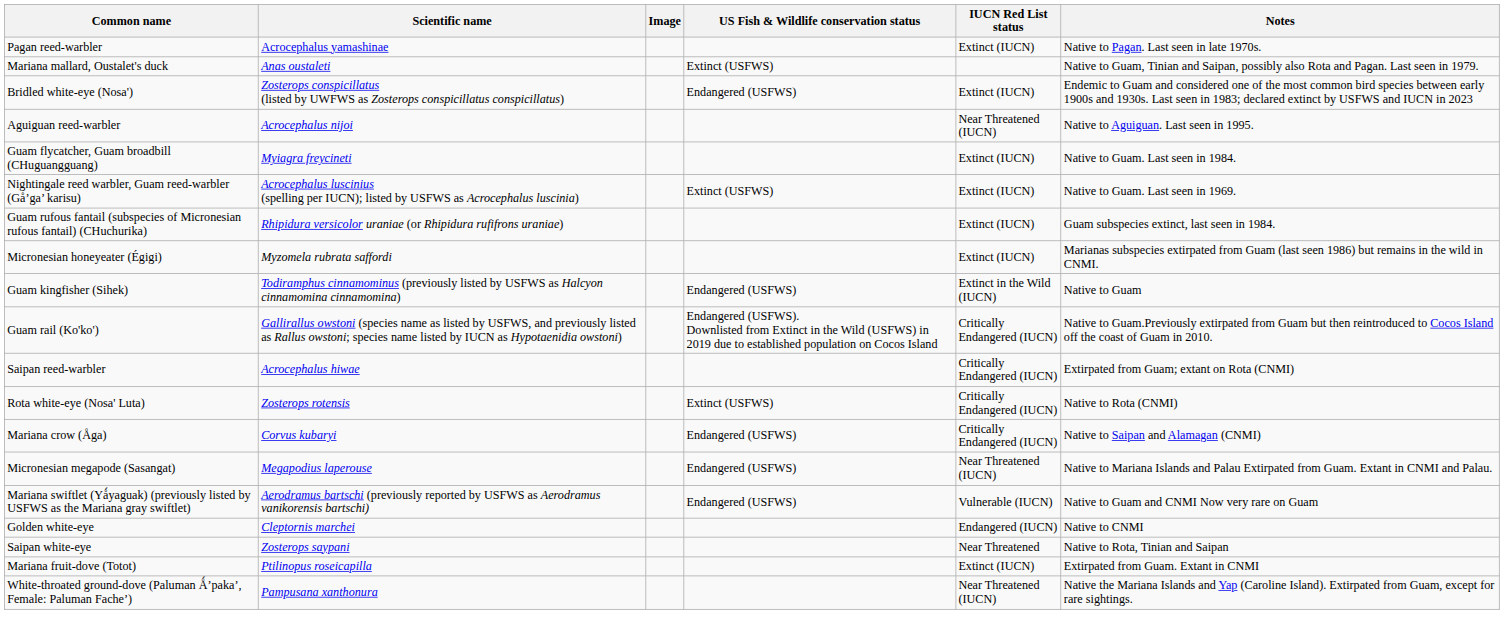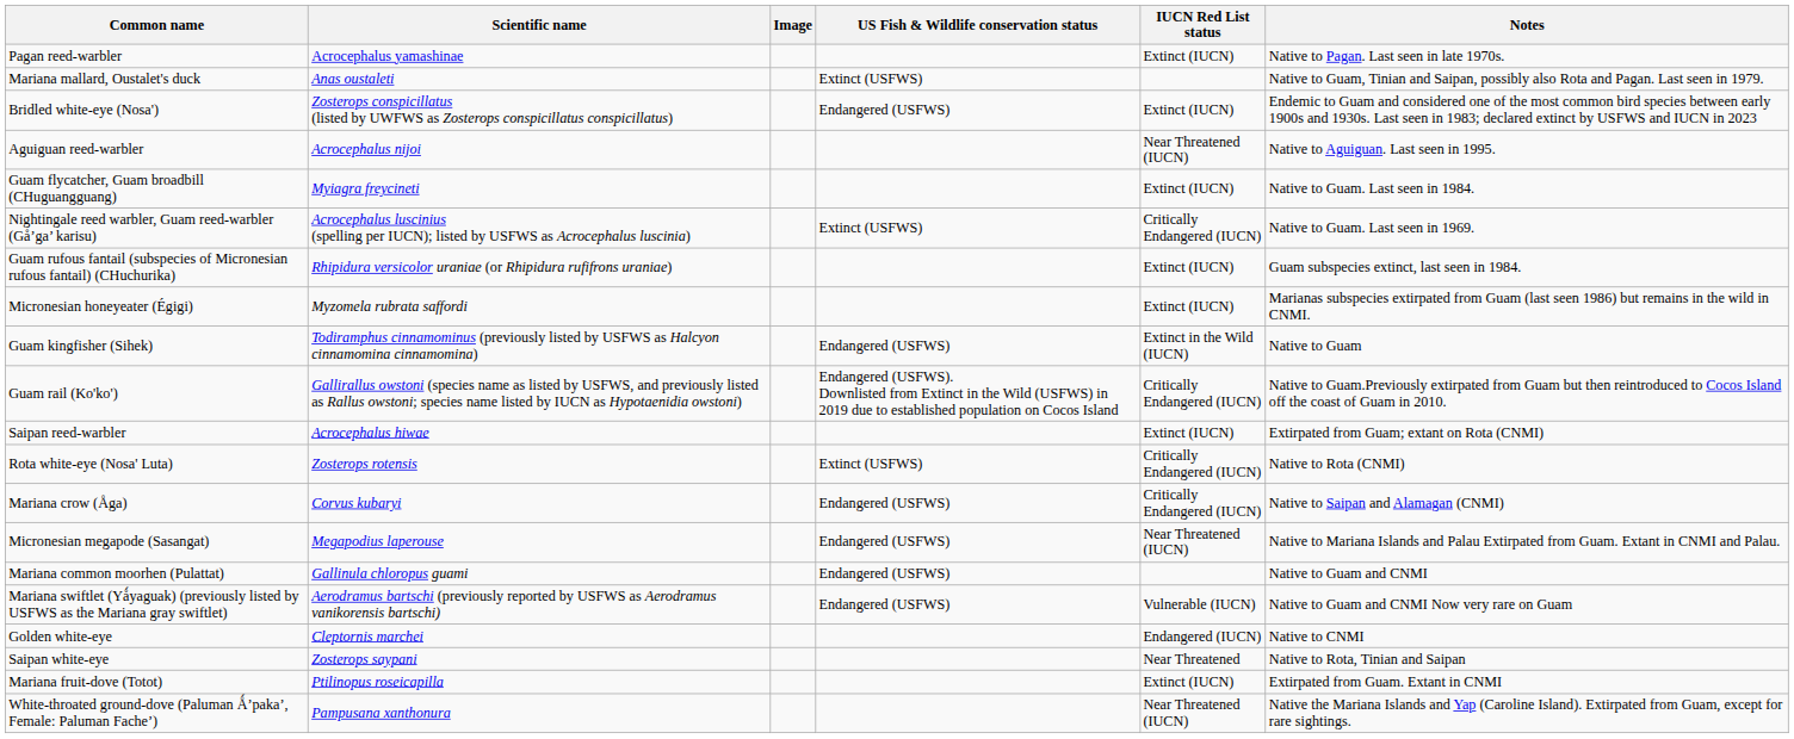Nightingale reed warbler, Guam reed-warbler (Gå’ga’ karisu) | IUCN Red List status: Extinct (IUCN) -> Critically Endangered (IUCN)
Saipan reed-warbler | IUCN Red List status: Critically Endangered (IUCN) -> Extinct (IUCN)
+ row: Mariana common moorhen (Pulattat) | Gallinula chloropus guami | Endangered (USFWS) | Native to Guam and CNMI
